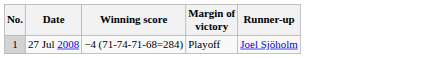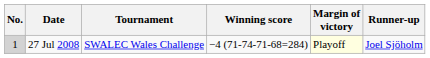+ column: Tournament | SWALEC Wales Challenge
27 Jul 2008 | Margin of victory: no background -> lightyellow background
